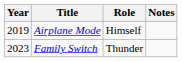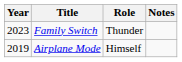rows swapped: Airplane Mode <-> Family Switch
